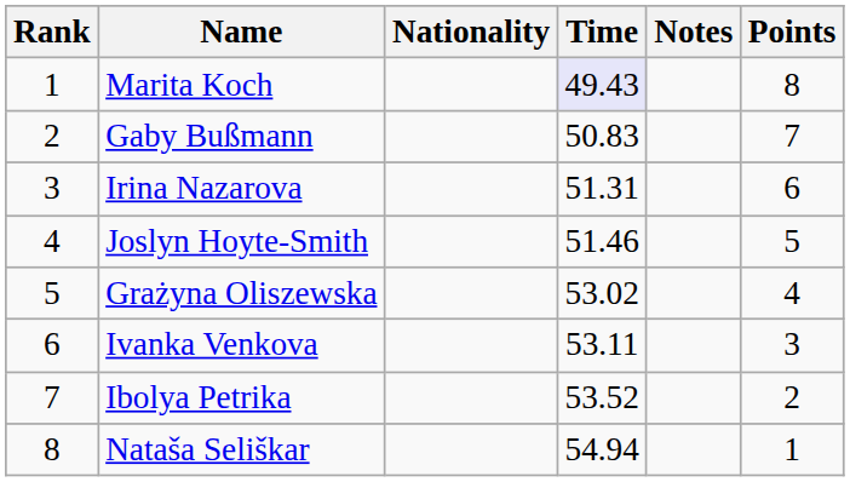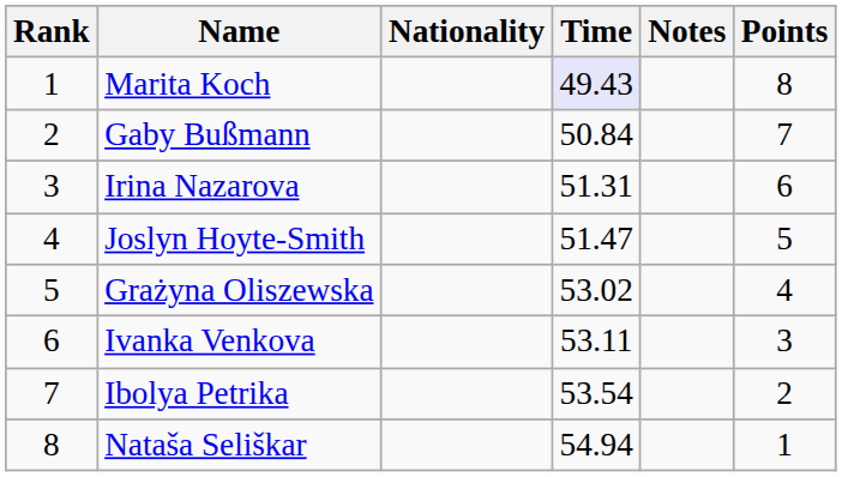Gaby Bußmann | Time: 50.83 -> 50.84
Joslyn Hoyte-Smith | Time: 51.46 -> 51.47
Ibolya Petrika | Time: 53.52 -> 53.54
